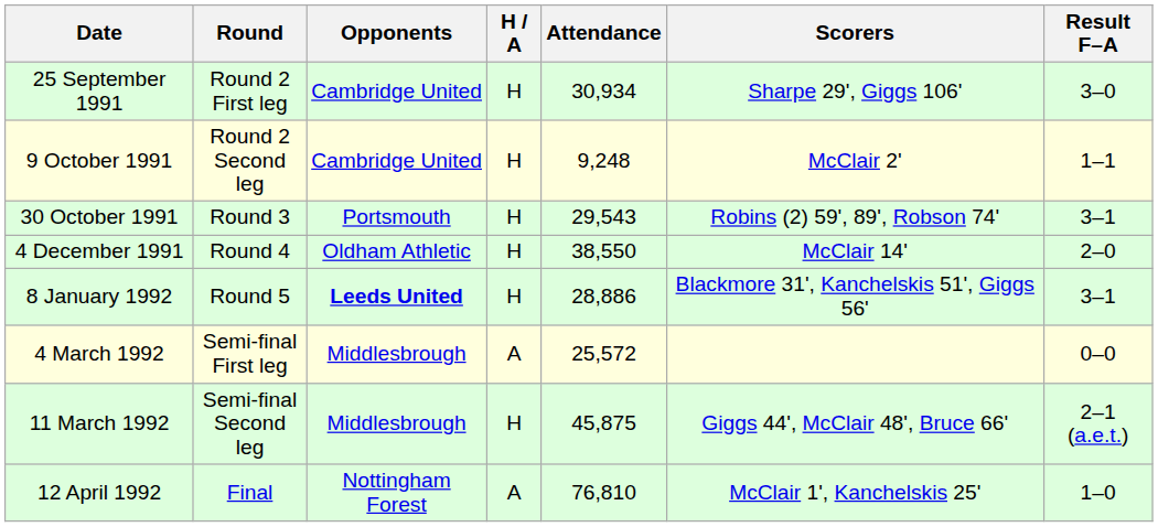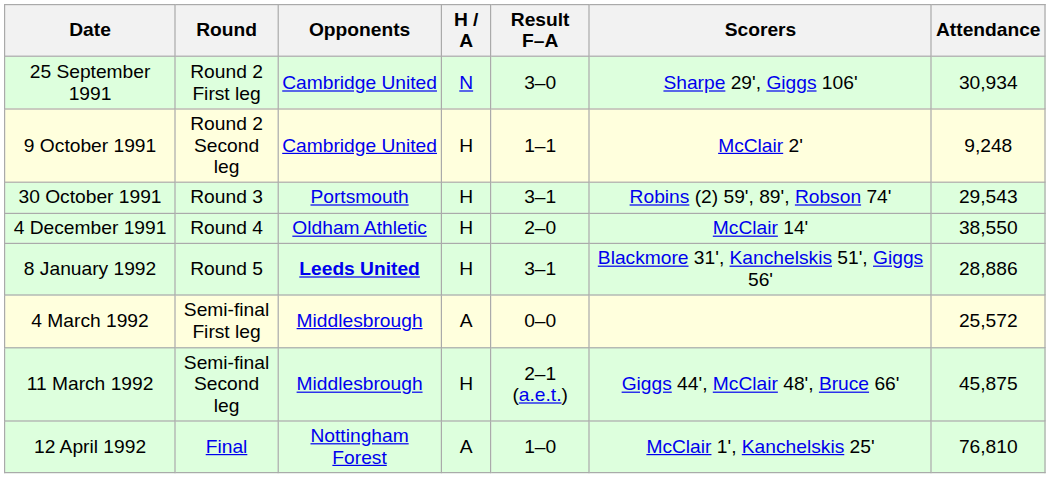columns swapped: Result F–A <-> Attendance
25 September 1991 | H / A: H -> N
